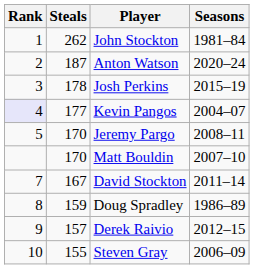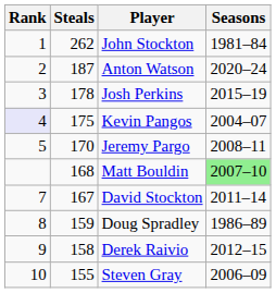Kevin Pangos | Steals: 177 -> 175
Matt Bouldin | Steals: 170 -> 168
Matt Bouldin | Seasons: no background -> lightgreen background
Derek Raivio | Steals: 157 -> 158
